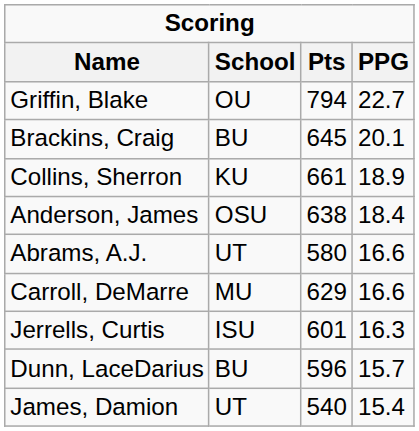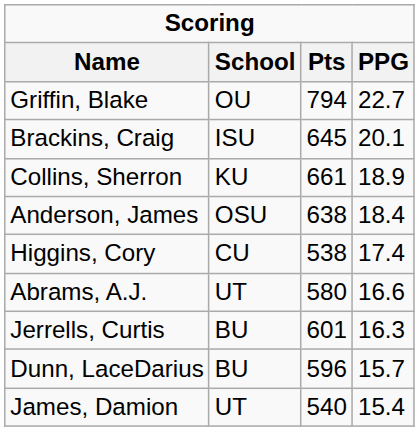Brackins, Craig | School: BU -> ISU
+ row: Higgins, Cory | CU | 538 | 17.4
- row: Carroll, DeMarre | MU | 629 | 16.6
Jerrells, Curtis | School: ISU -> BU
